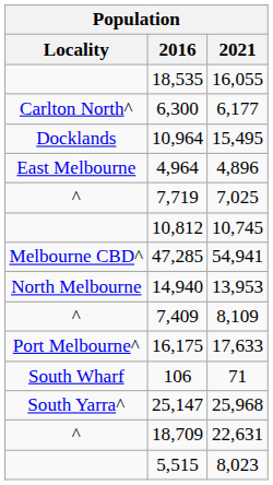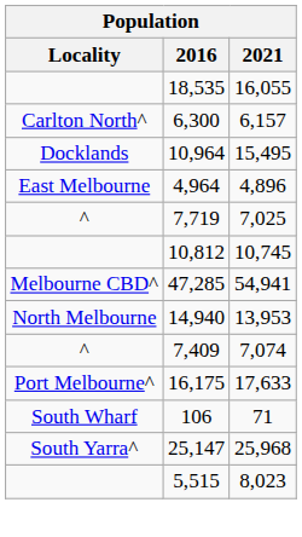6,300 | 2021: 6,177 -> 6,157
7,409 | 2021: 8,109 -> 7,074
- row: ^ | 18,709 | 22,631
